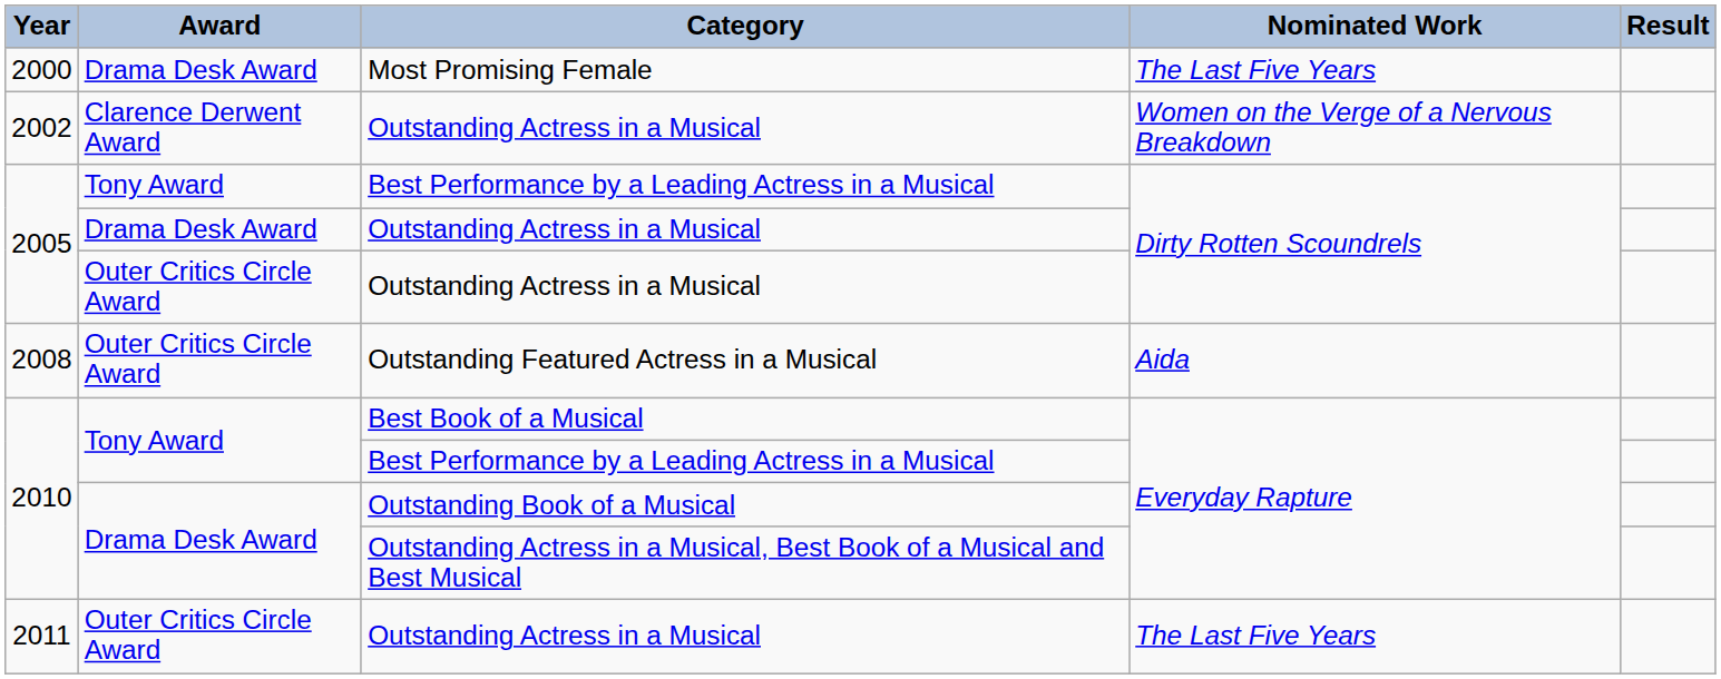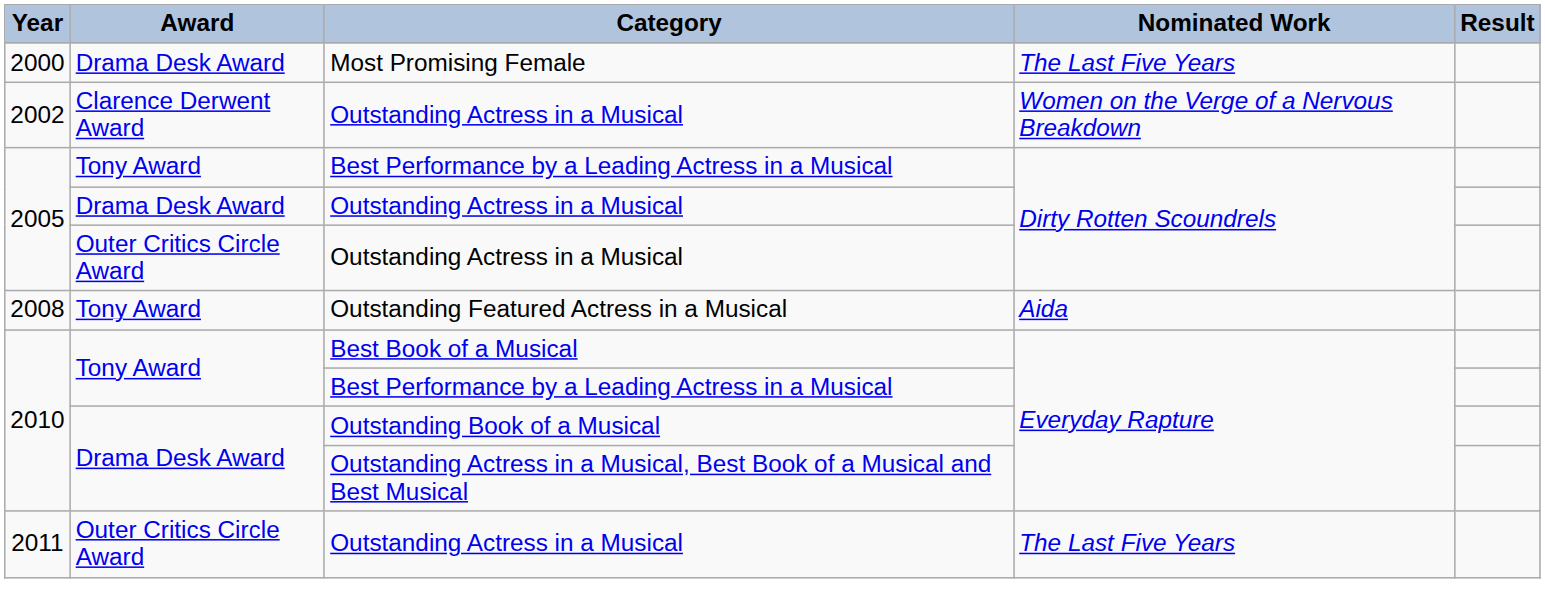Outstanding Featured Actress in a Musical | Award: Outer Critics Circle Award -> Tony Award
